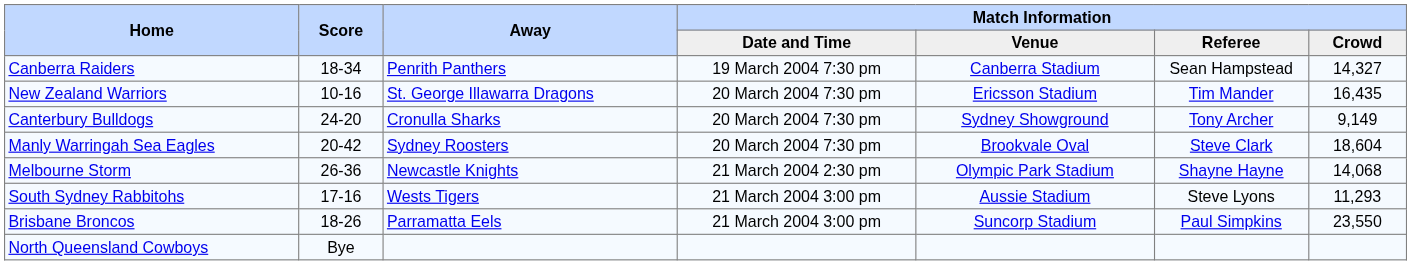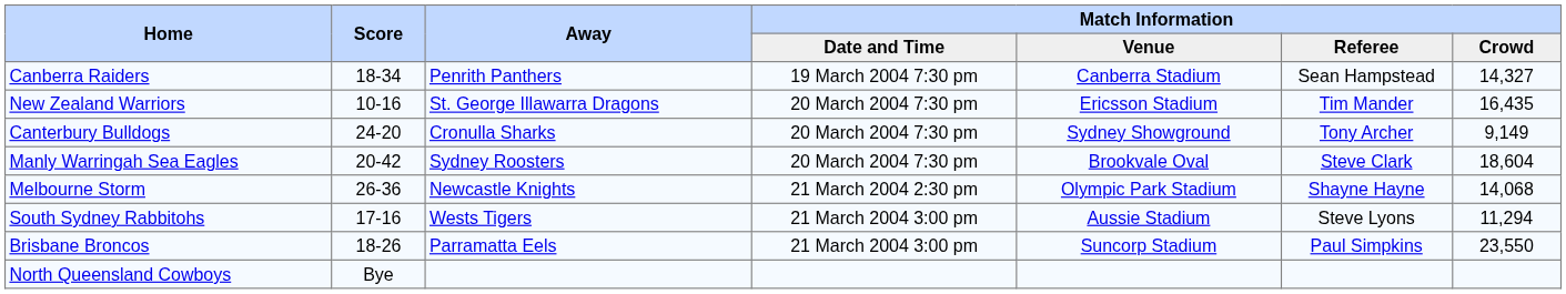South Sydney Rabbitohs | Match Information / Crowd: 11,293 -> 11,294
